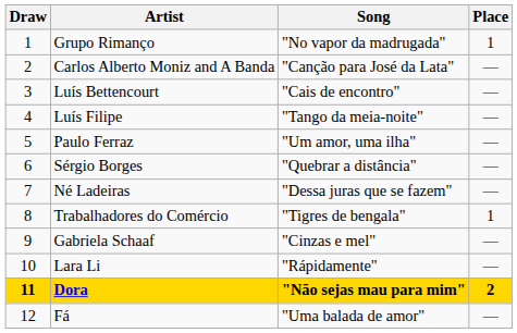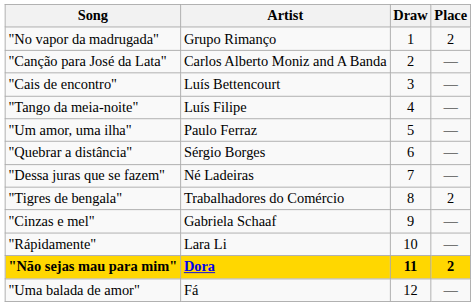columns swapped: Draw <-> Song
Grupo Rimanço | Place: 1 -> 2
Trabalhadores do Comércio | Place: 1 -> 2
